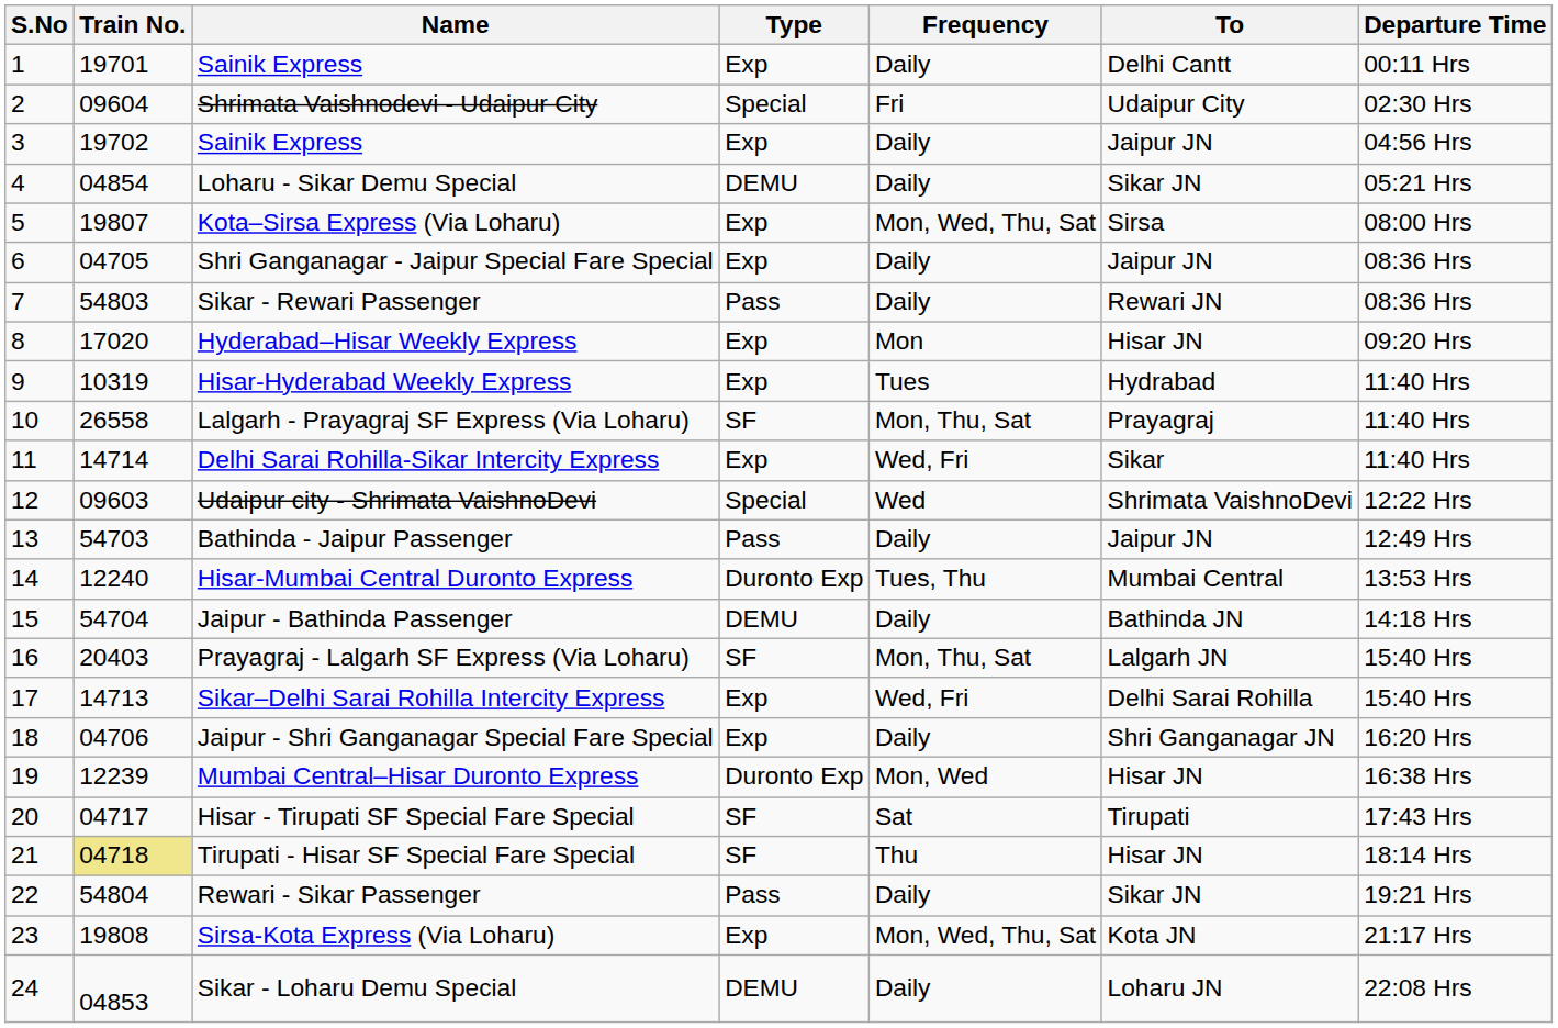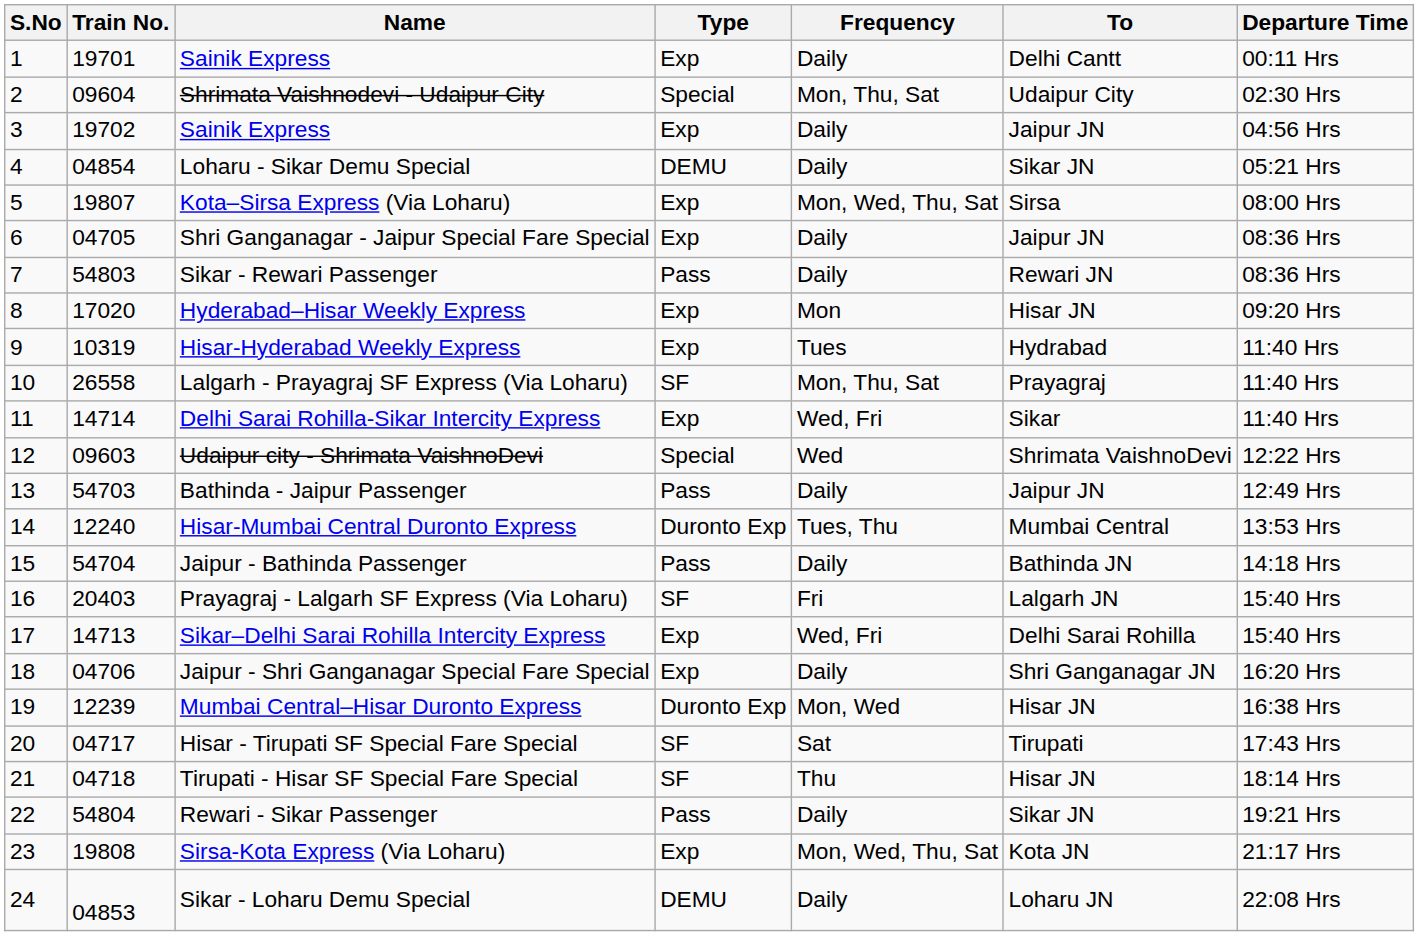Shrimata Vaishnodevi - Udaipur City | Frequency: Fri -> Mon, Thu, Sat
Jaipur - Bathinda Passenger | Type: DEMU -> Pass
Prayagraj - Lalgarh SF Express (Via Loharu) | Frequency: Mon, Thu, Sat -> Fri
Tirupati - Hisar SF Special Fare Special | Train No.: khaki background -> no background
